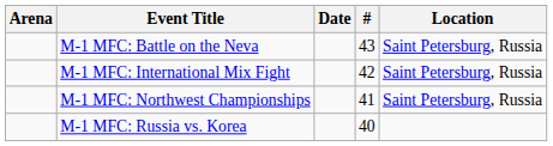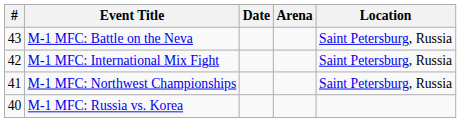columns swapped: # <-> Arena
